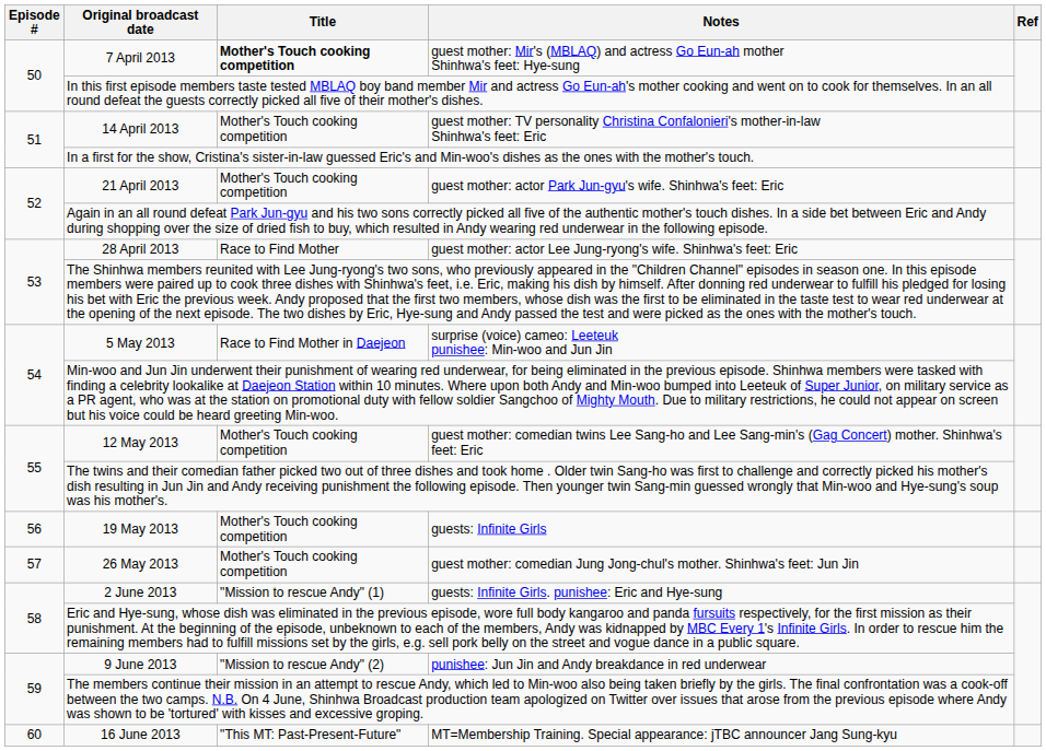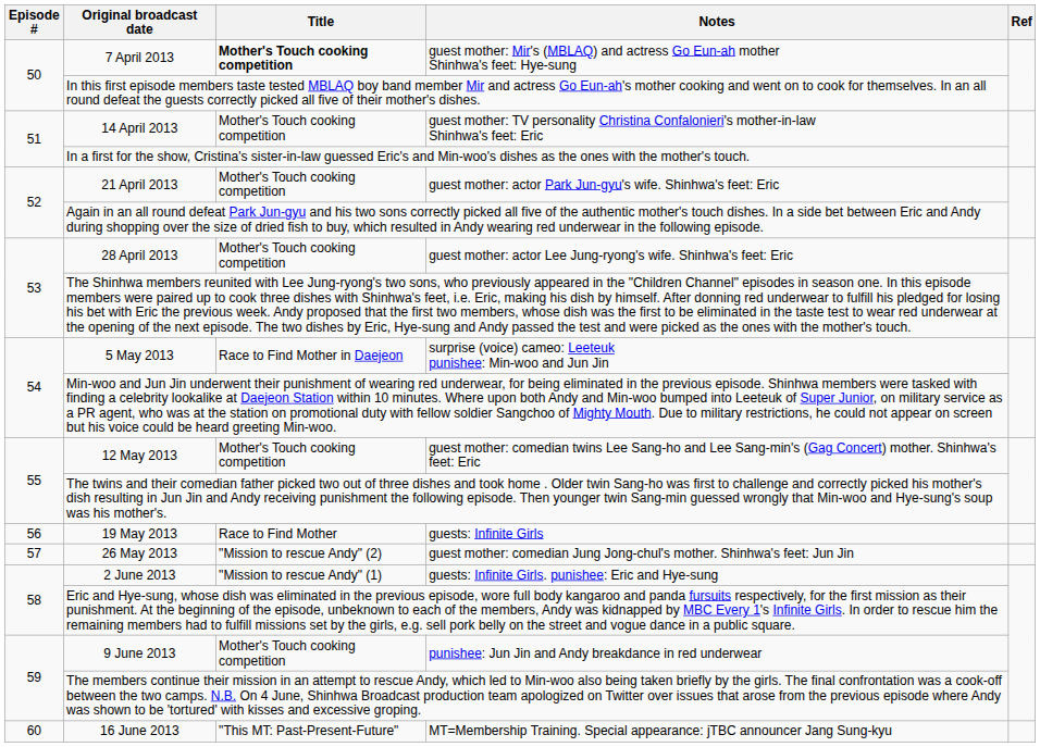28 April 2013 | Title: Race to Find Mother -> Mother's Touch cooking competition
19 May 2013 | Title: Mother's Touch cooking competition -> Race to Find Mother
26 May 2013 | Title: Mother's Touch cooking competition -> "Mission to rescue Andy" (2)
9 June 2013 | Title: "Mission to rescue Andy" (2) -> Mother's Touch cooking competition
